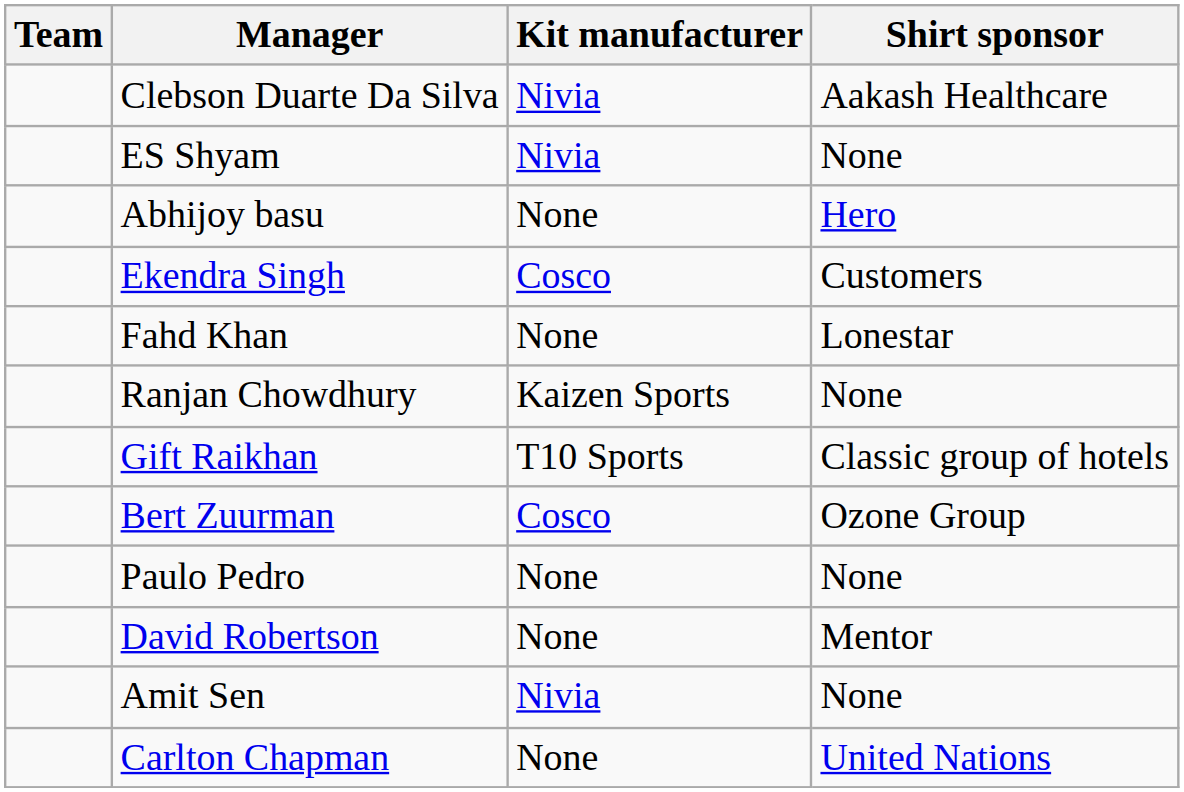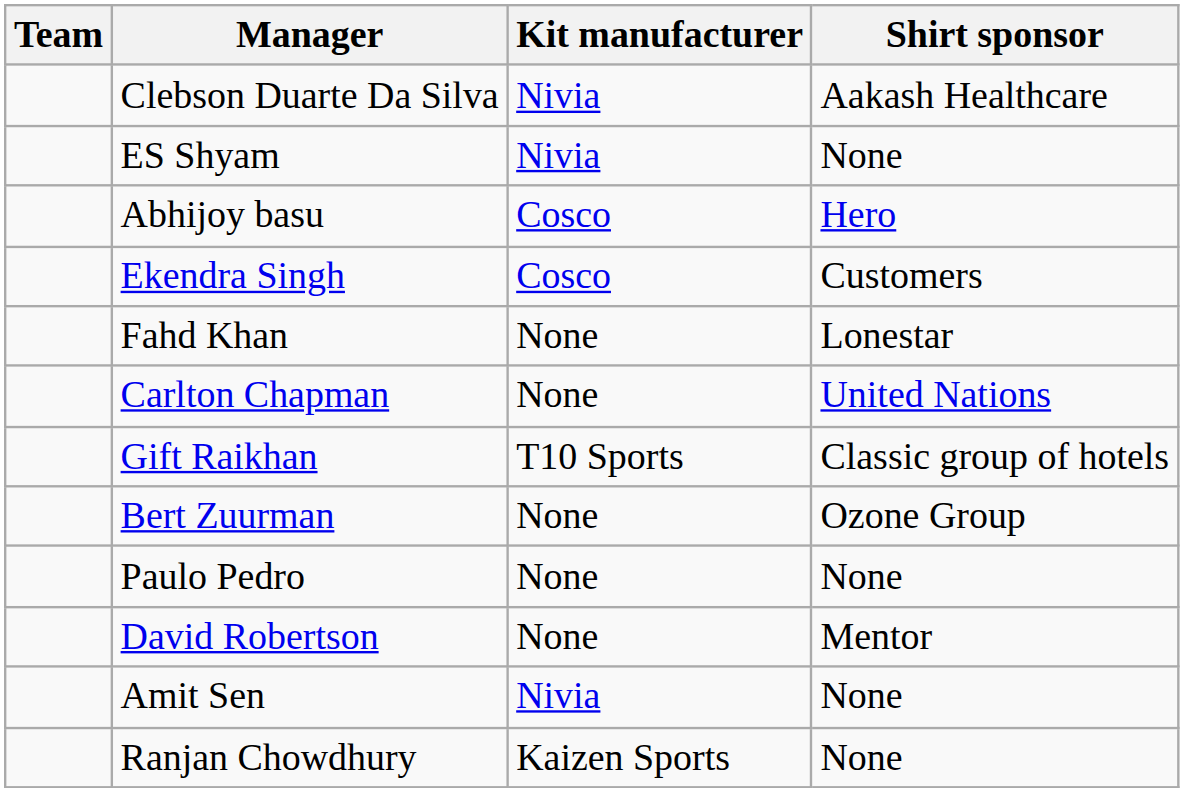Abhijoy basu | Kit manufacturer: None -> Cosco
rows swapped: Ranjan Chowdhury <-> Carlton Chapman
Bert Zuurman | Kit manufacturer: Cosco -> None
